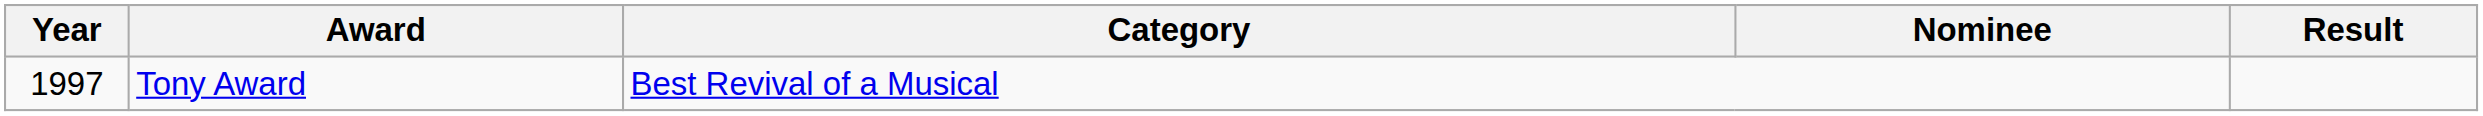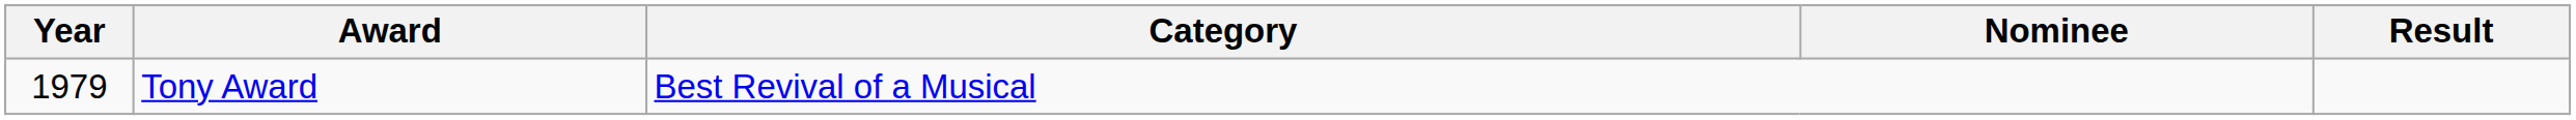Tony Award | Year: 1997 -> 1979
